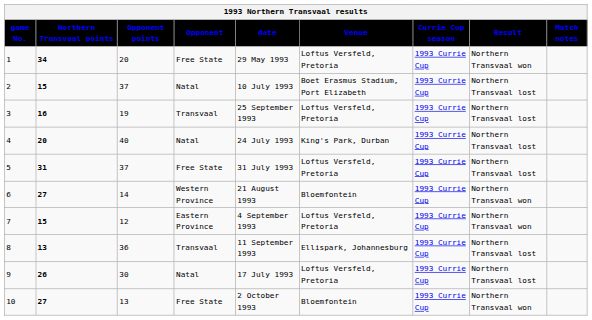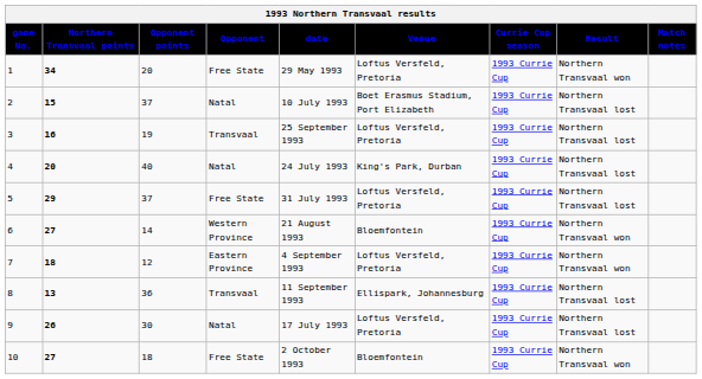5 | Northern Transvaal points: 31 -> 29
7 | Northern Transvaal points: 15 -> 18
10 | Opponent points: 13 -> 18
